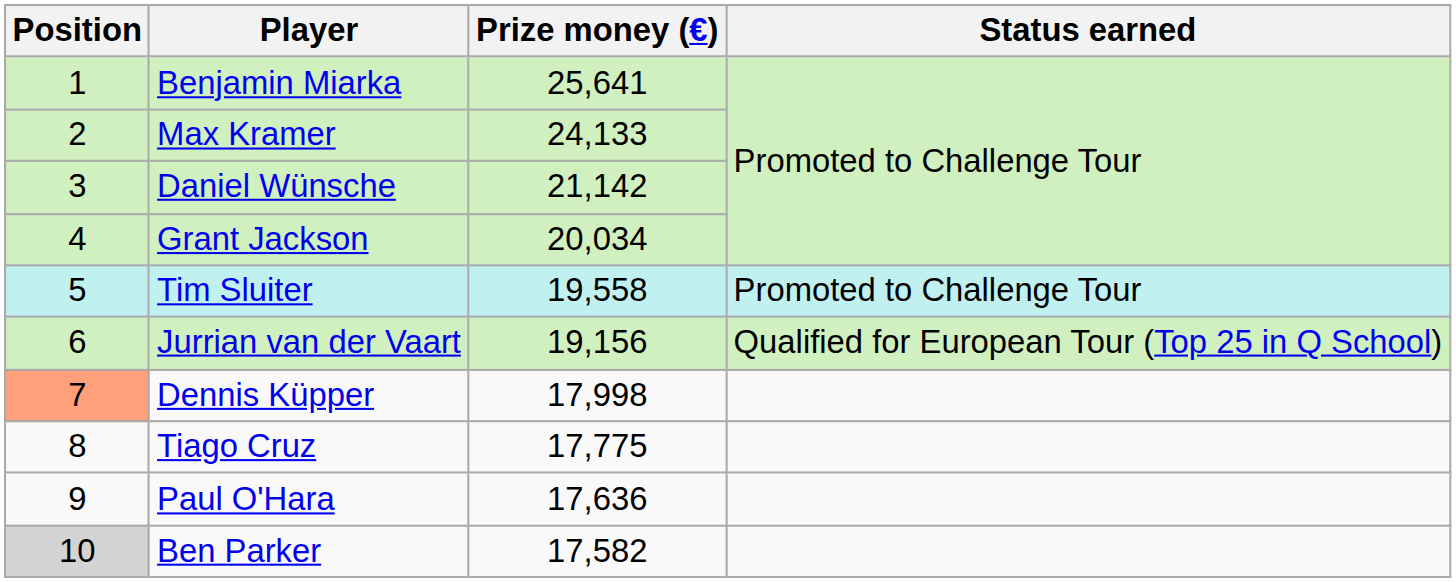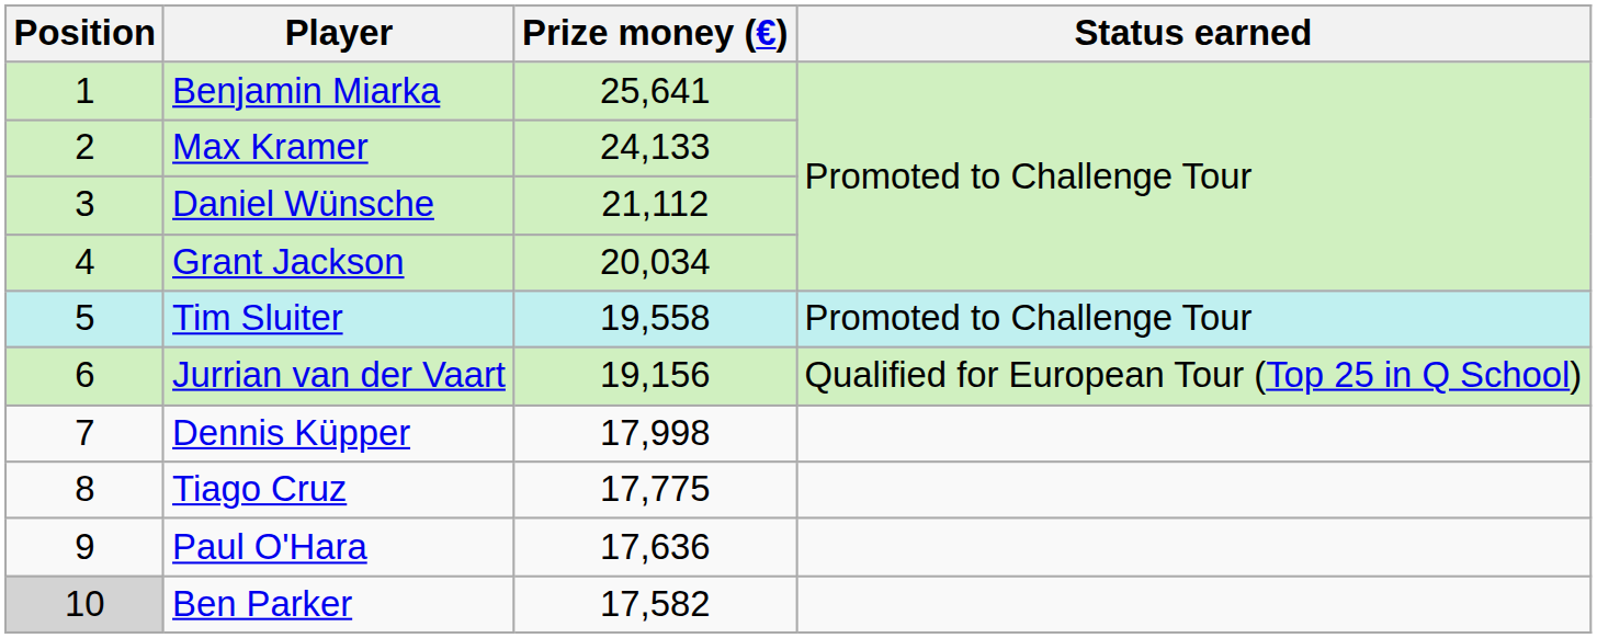Daniel Wünsche | Prize money (€): 21,142 -> 21,112
Dennis Küpper | Position: lightsalmon background -> no background
